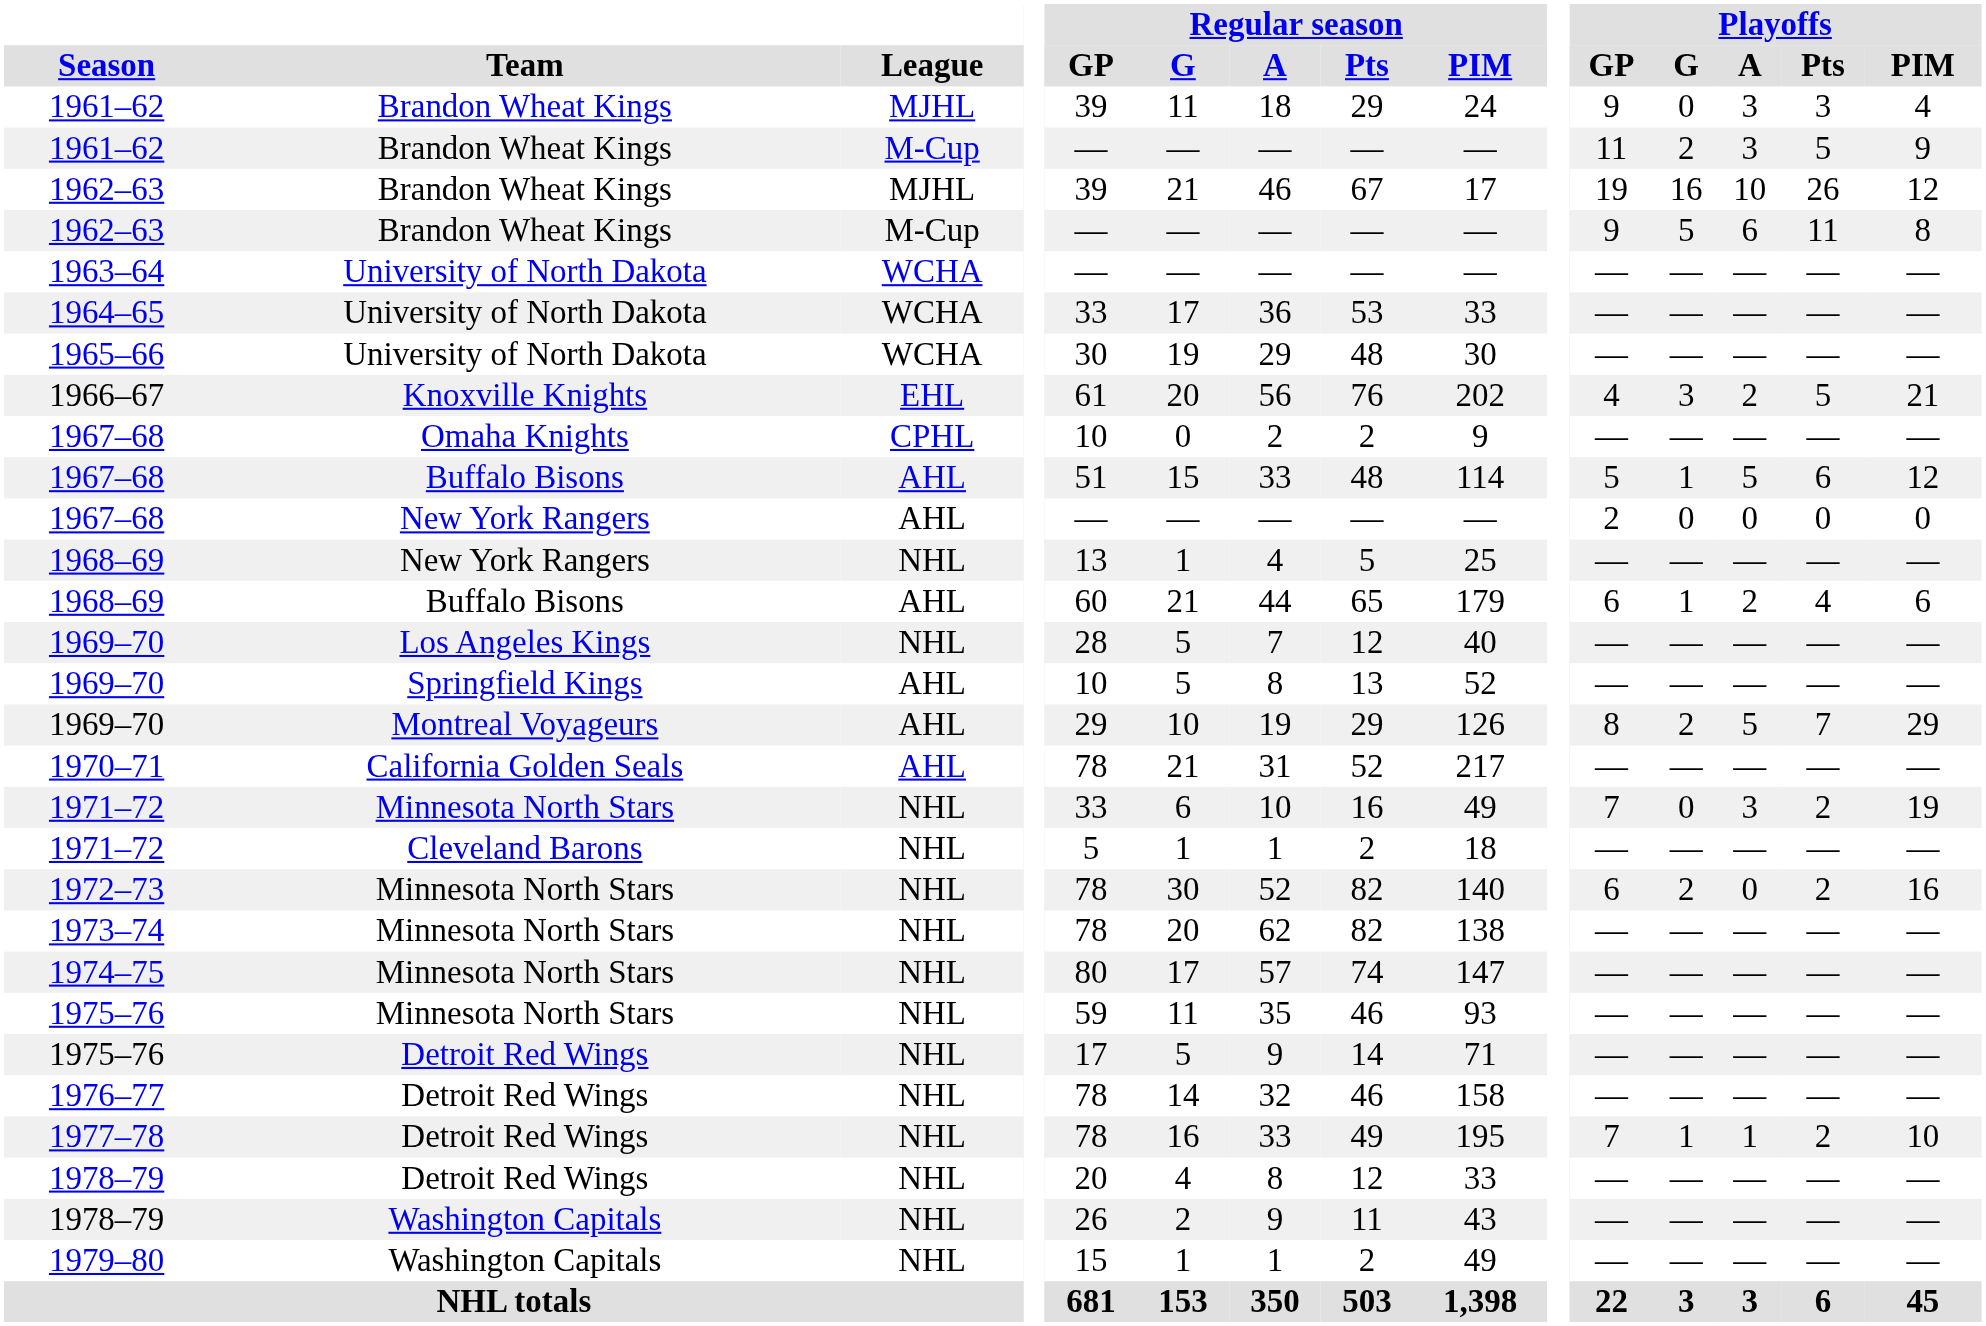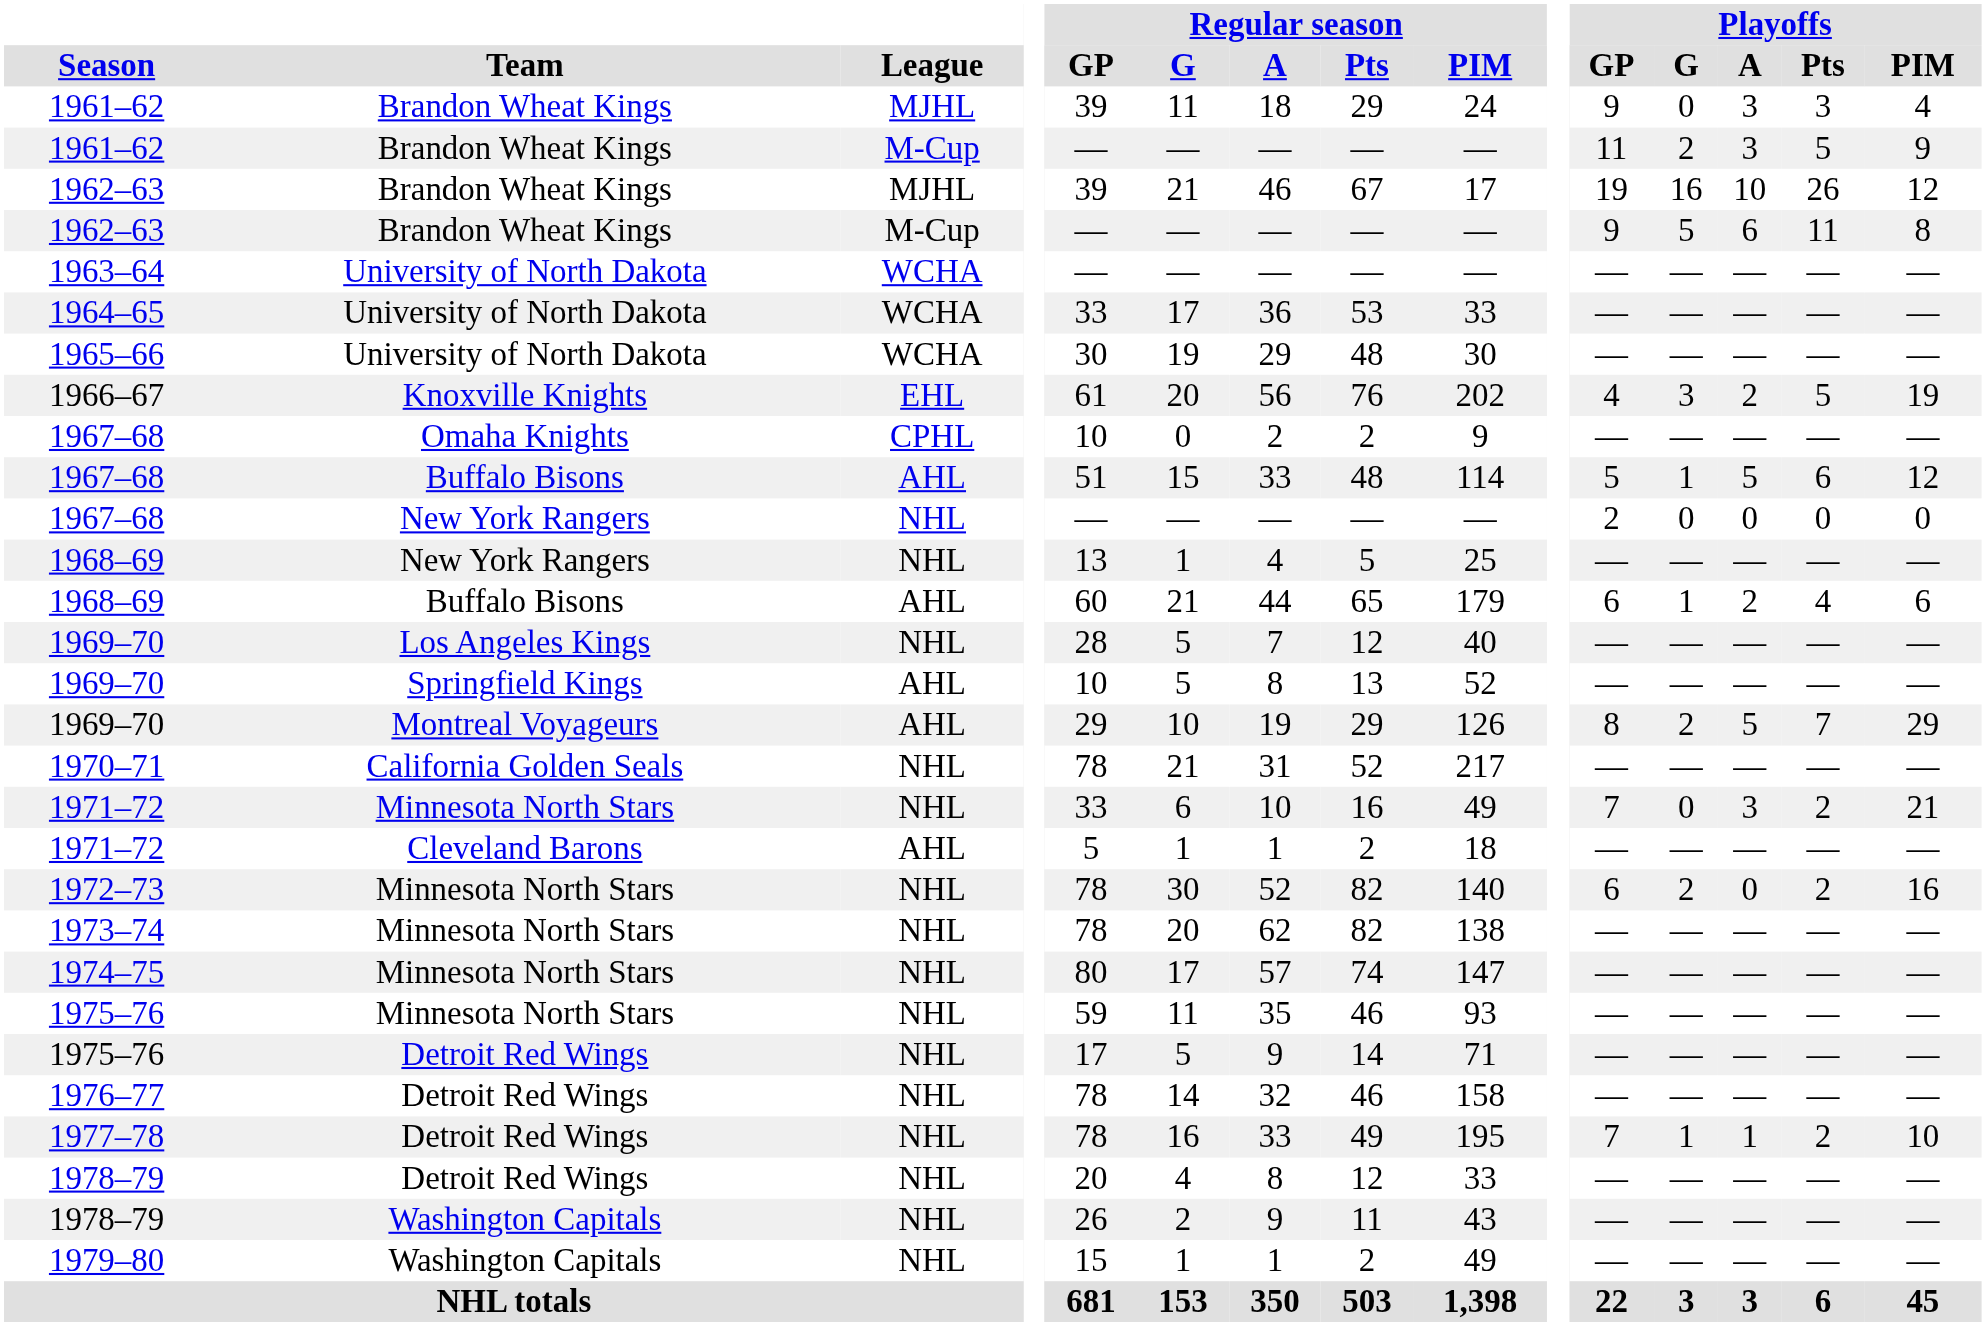1966–67 | Playoffs / PIM: 21 -> 19
1967–68 / New York Rangers | League: AHL -> NHL
1970–71 | League: AHL -> NHL
1971–72 / Minnesota North Stars | Playoffs / PIM: 19 -> 21
1971–72 / Cleveland Barons | League: NHL -> AHL
